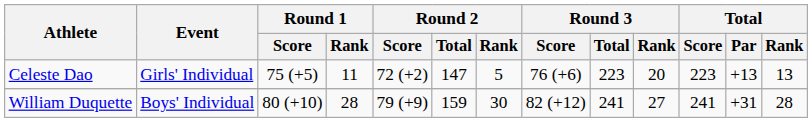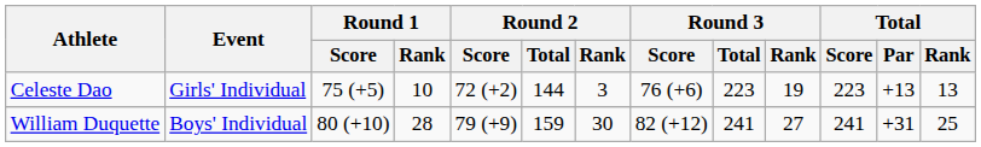Celeste Dao | Round 1 / Rank: 11 -> 10
Celeste Dao | Round 2 / Total: 147 -> 144
Celeste Dao | Round 2 / Rank: 5 -> 3
Celeste Dao | Round 3 / Rank: 20 -> 19
William Duquette | Total / Rank: 28 -> 25
